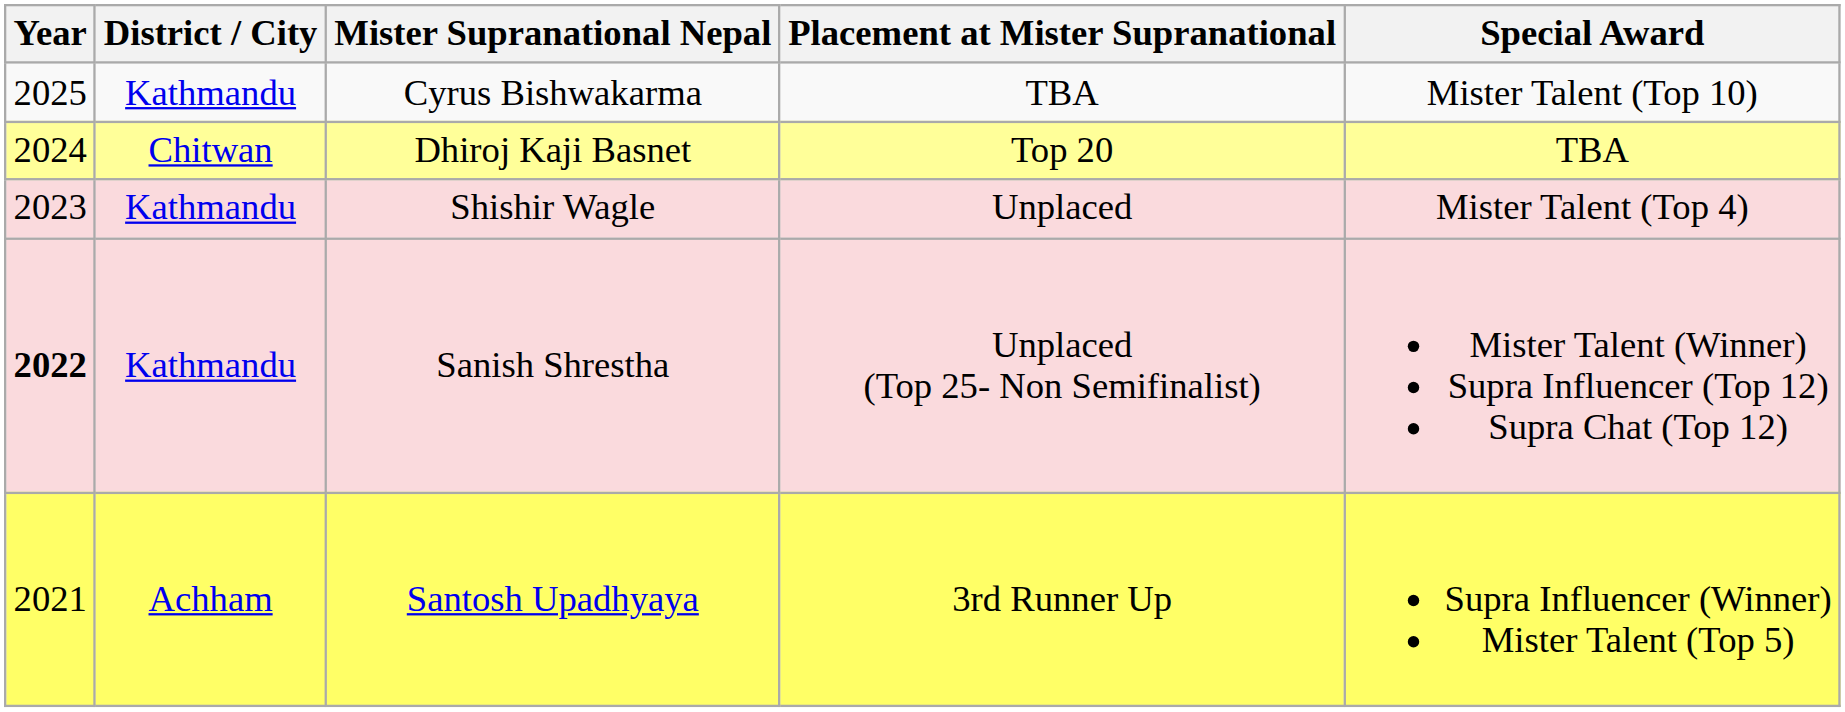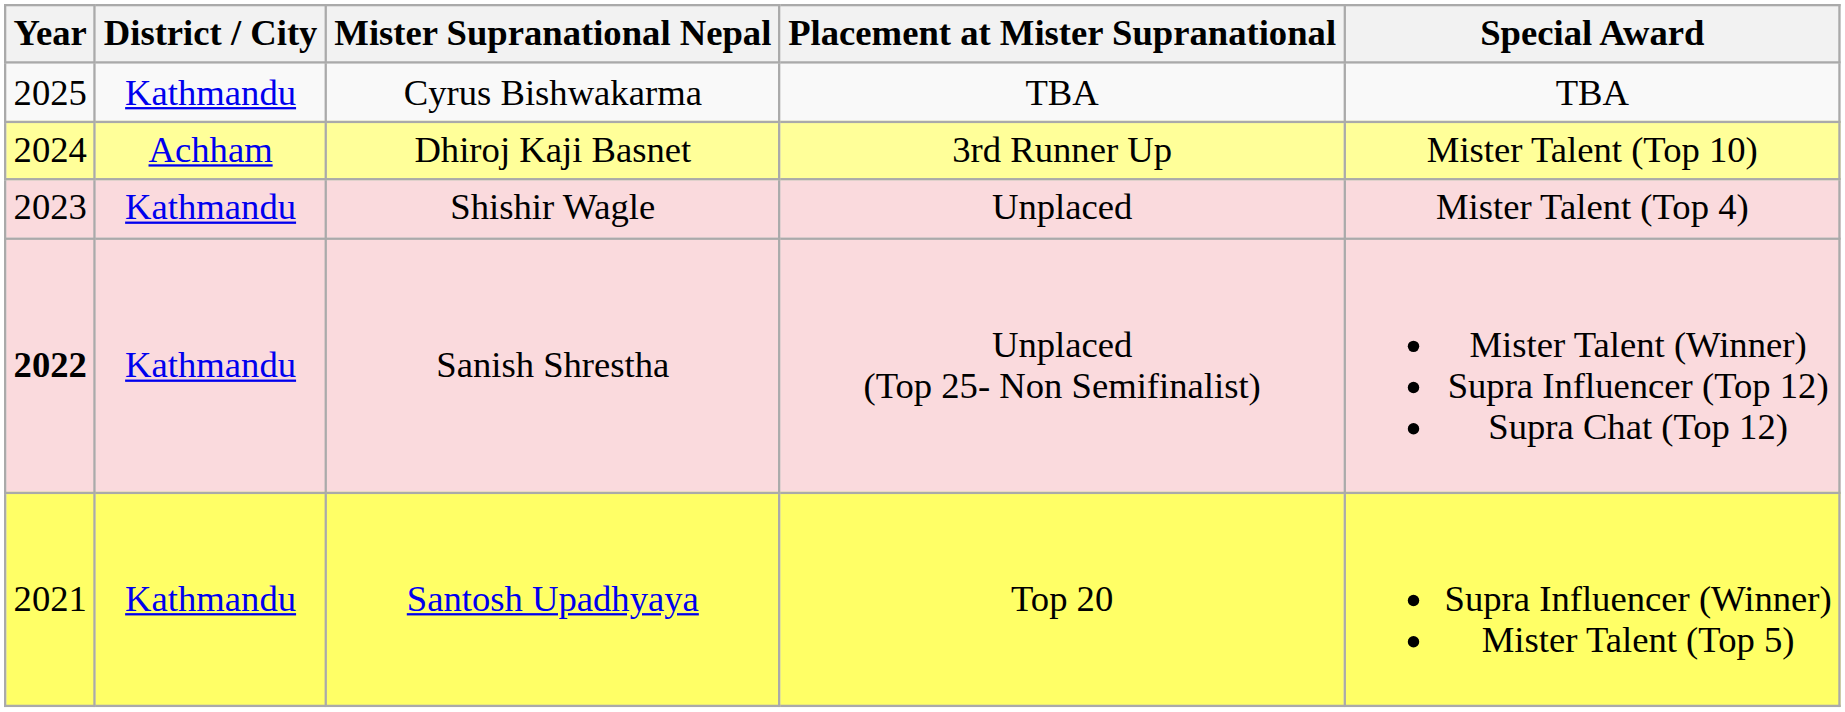Cyrus Bishwakarma | Special Award: Mister Talent (Top 10) -> TBA
Dhiroj Kaji Basnet | District / City: Chitwan -> Achham
Dhiroj Kaji Basnet | Placement at Mister Supranational: Top 20 -> 3rd Runner Up
Dhiroj Kaji Basnet | Special Award: TBA -> Mister Talent (Top 10)
Santosh Upadhyaya | District / City: Achham -> Kathmandu
Santosh Upadhyaya | Placement at Mister Supranational: 3rd Runner Up -> Top 20
